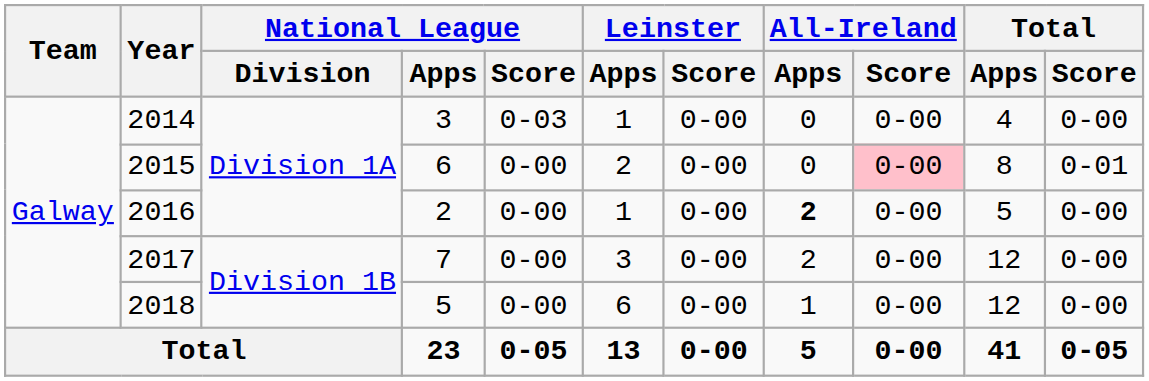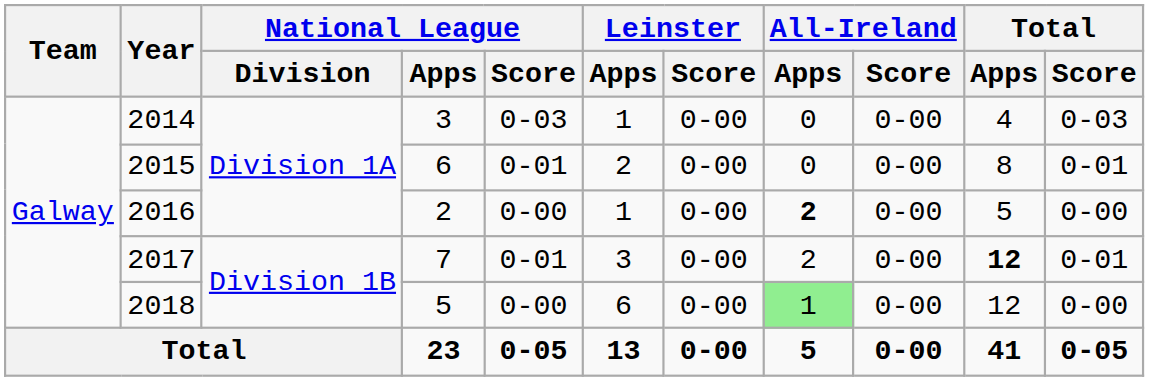2014 | Total / Score: 0-00 -> 0-03
2015 | National League / Score: 0-00 -> 0-01
2015 | All-Ireland / Score: pink background -> no background
2017 | National League / Score: 0-00 -> 0-01
2017 | Total / Apps: normal -> bold
2017 | Total / Score: 0-00 -> 0-01
2018 | All-Ireland / Apps: no background -> lightgreen background
